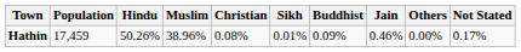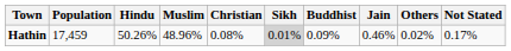Hathin | Muslim: 38.96% -> 48.96%
Hathin | Sikh: no background -> lightgrey background
Hathin | Others: 0.00% -> 0.02%
